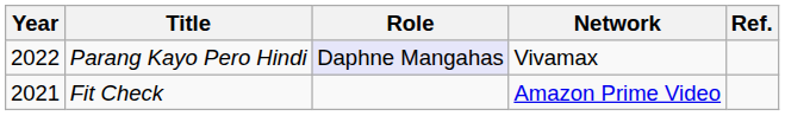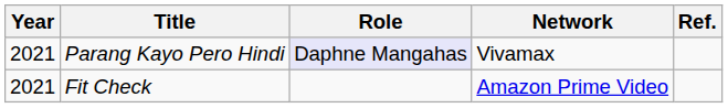Parang Kayo Pero Hindi | Year: 2022 -> 2021
